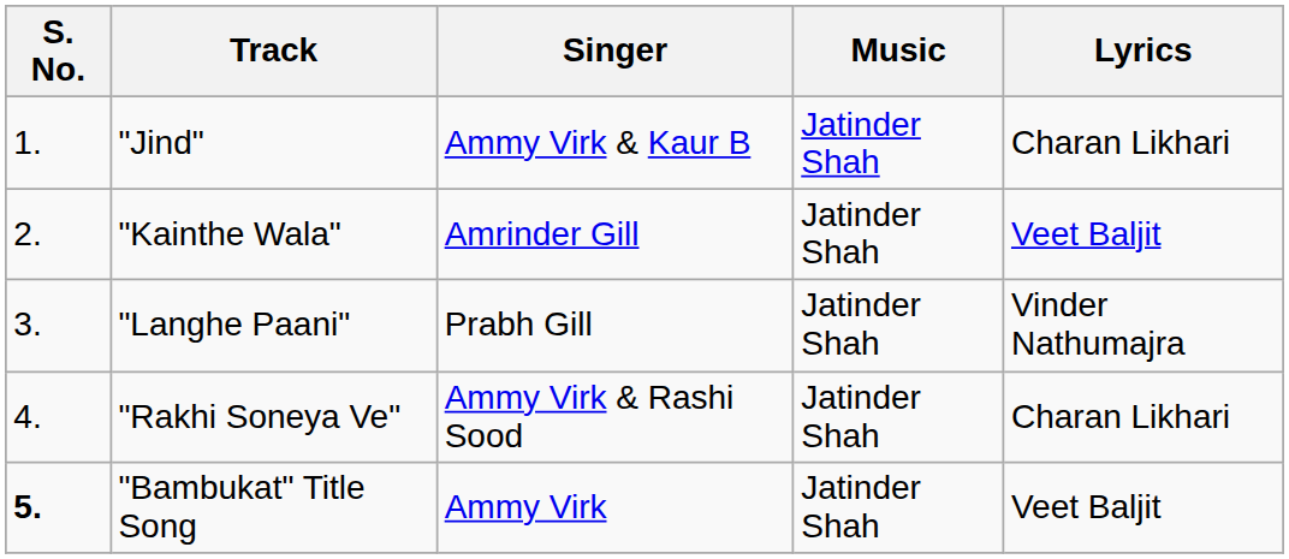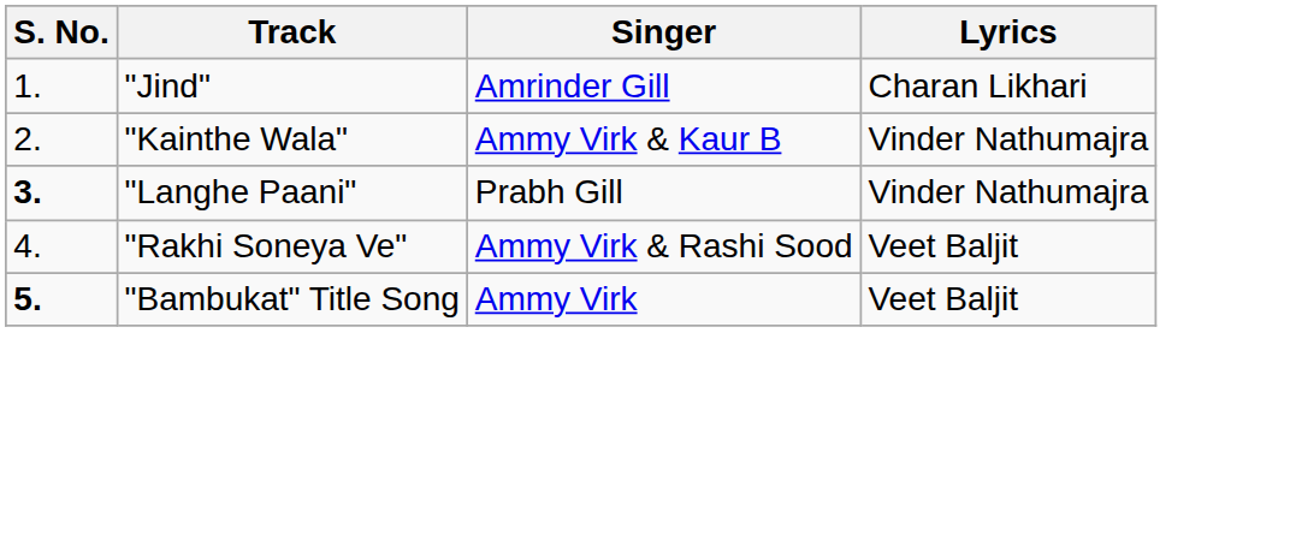- column: Music | Jatinder Shah | Jatinder Shah | Jatinder Shah | Jatinder Shah | Jatinder Shah
"Jind" | Singer: Ammy Virk & Kaur B -> Amrinder Gill
"Kainthe Wala" | Singer: Amrinder Gill -> Ammy Virk & Kaur B
"Kainthe Wala" | Lyrics: Veet Baljit -> Vinder Nathumajra
"Langhe Paani" | S. No.: normal -> bold
"Rakhi Soneya Ve" | Lyrics: Charan Likhari -> Veet Baljit
